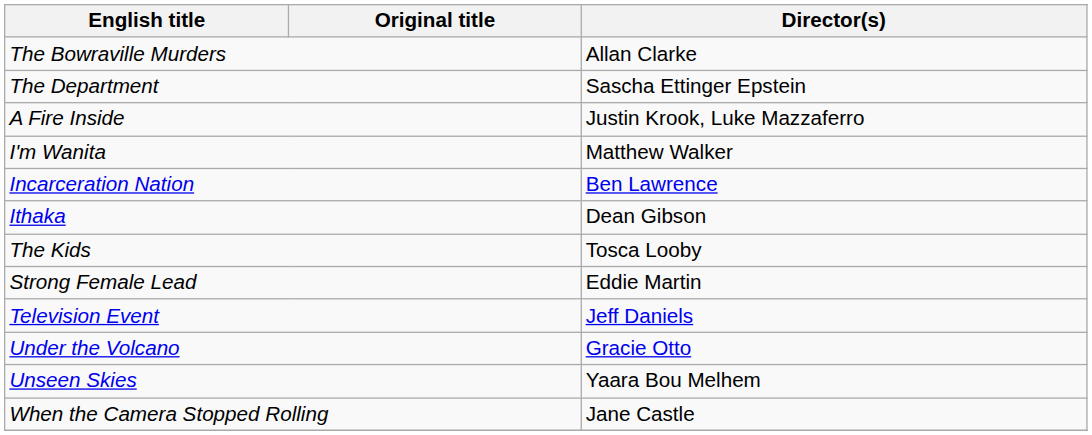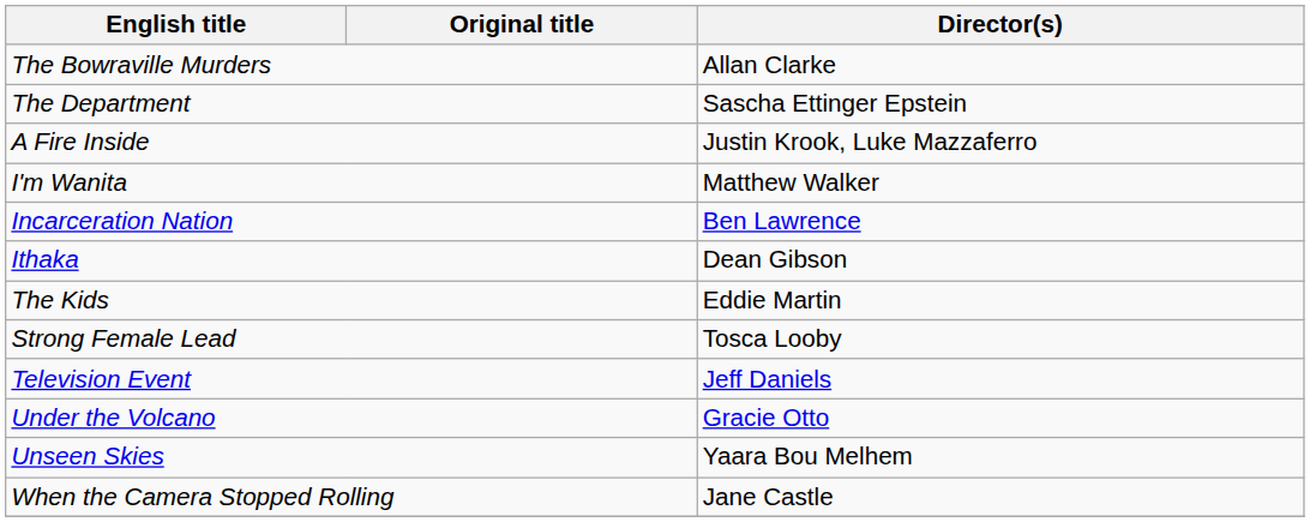The Kids | Director(s): Tosca Looby -> Eddie Martin
Strong Female Lead | Director(s): Eddie Martin -> Tosca Looby
